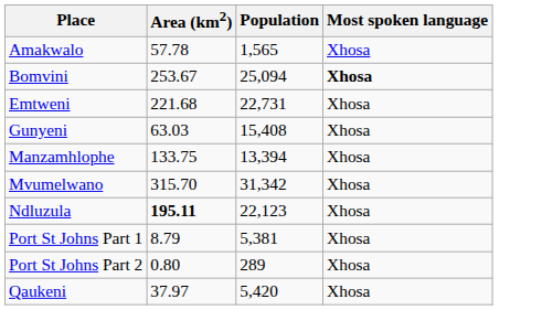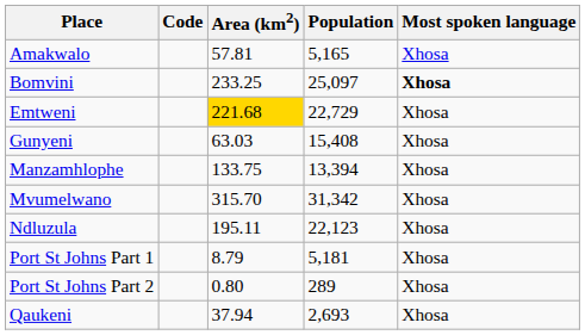+ column: Code
Amakwalo | Area (km2): 57.78 -> 57.81
Amakwalo | Population: 1,565 -> 5,165
Bomvini | Area (km2): 253.67 -> 233.25
Bomvini | Population: 25,094 -> 25,097
Emtweni | Area (km2): no background -> gold background
Emtweni | Population: 22,731 -> 22,729
Ndluzula | Area (km2): bold -> normal
Port St Johns Part 1 | Population: 5,381 -> 5,181
Qaukeni | Area (km2): 37.97 -> 37.94
Qaukeni | Population: 5,420 -> 2,693
